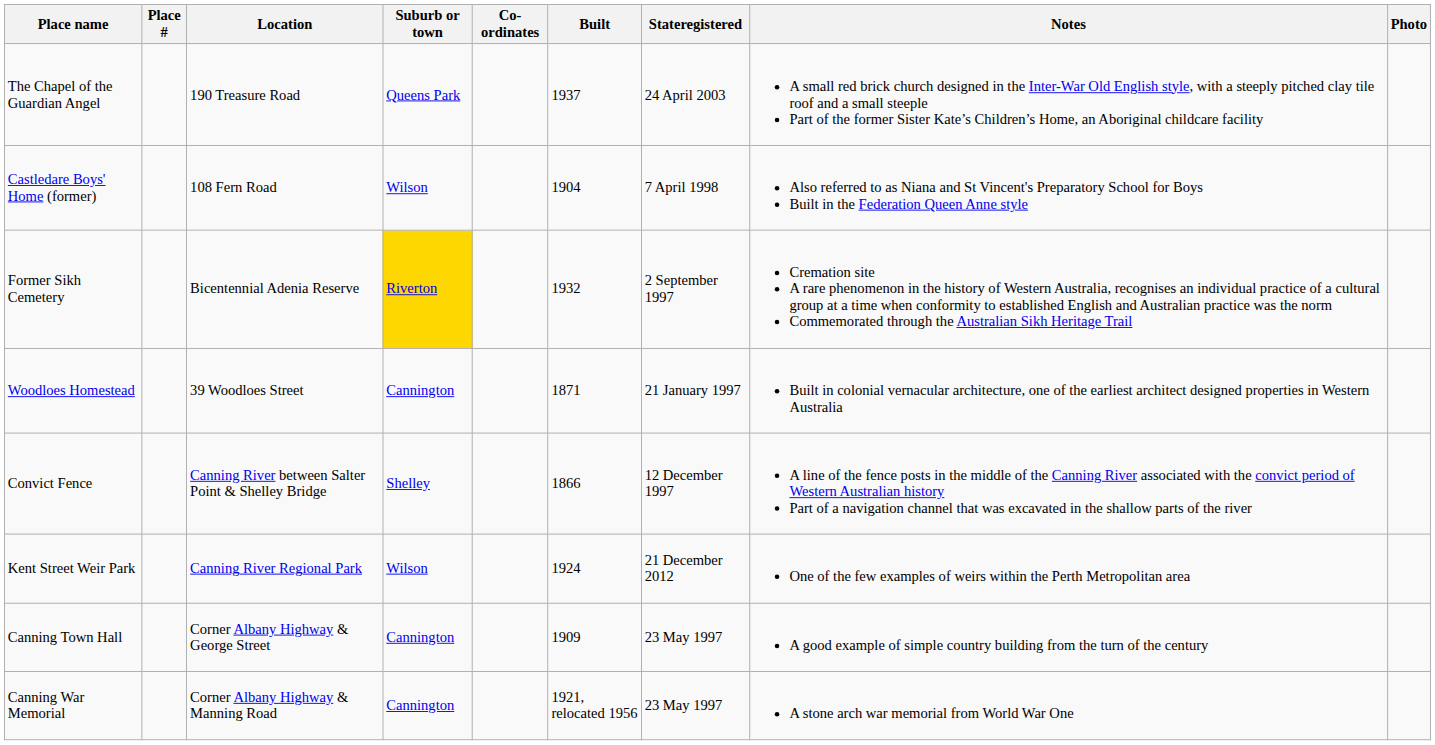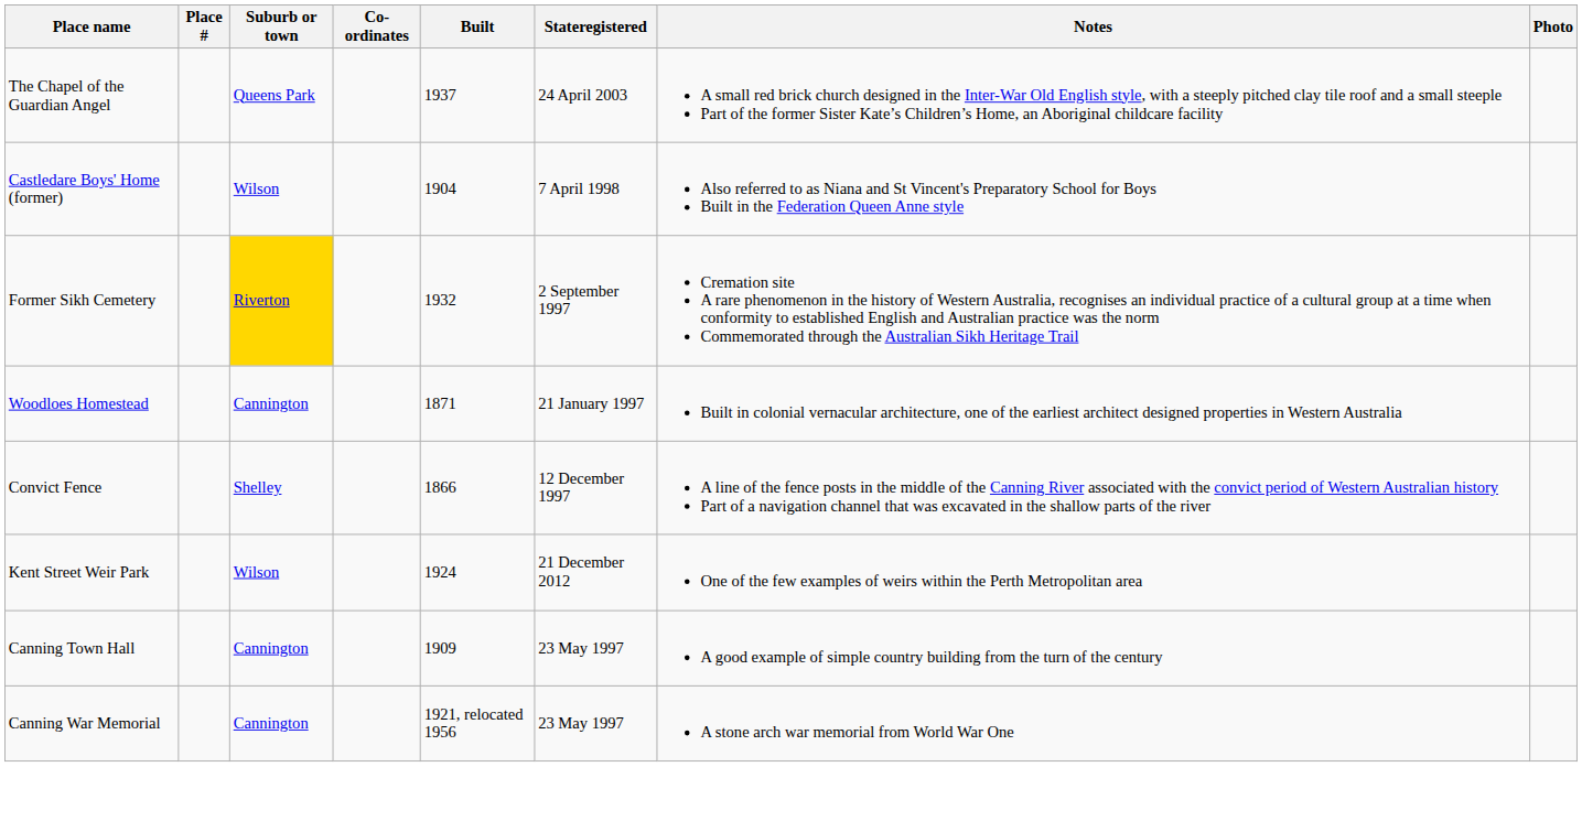- column: Location | 190 Treasure Road | 108 Fern Road | Bicentennial Adenia Reserve | 39 Woodloes Street | Canning River between Salter Point & Shelley Bridge | Canning River Regional Park | Corner Albany Highway & George Street | Corner Albany Highway & Manning Road
